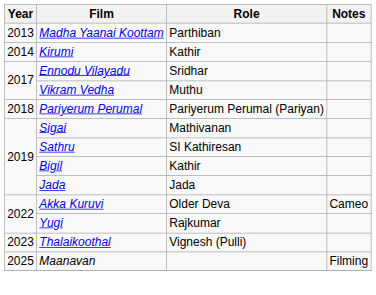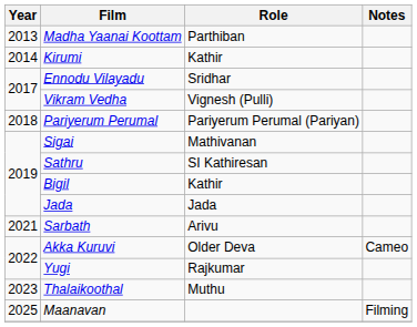Vikram Vedha | Role: Muthu -> Vignesh (Pulli)
+ row: 2021 | Sarbath | Arivu
Thalaikoothal | Role: Vignesh (Pulli) -> Muthu
